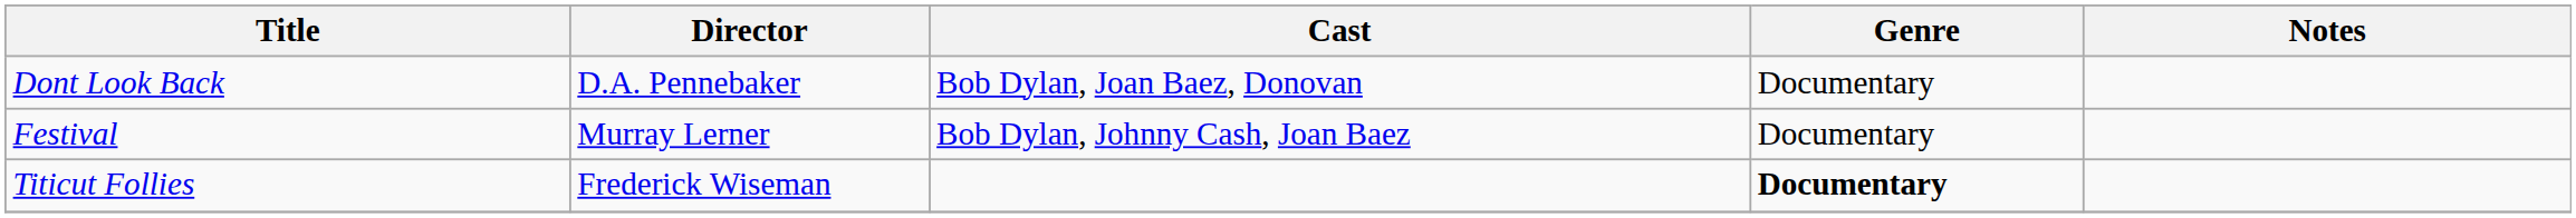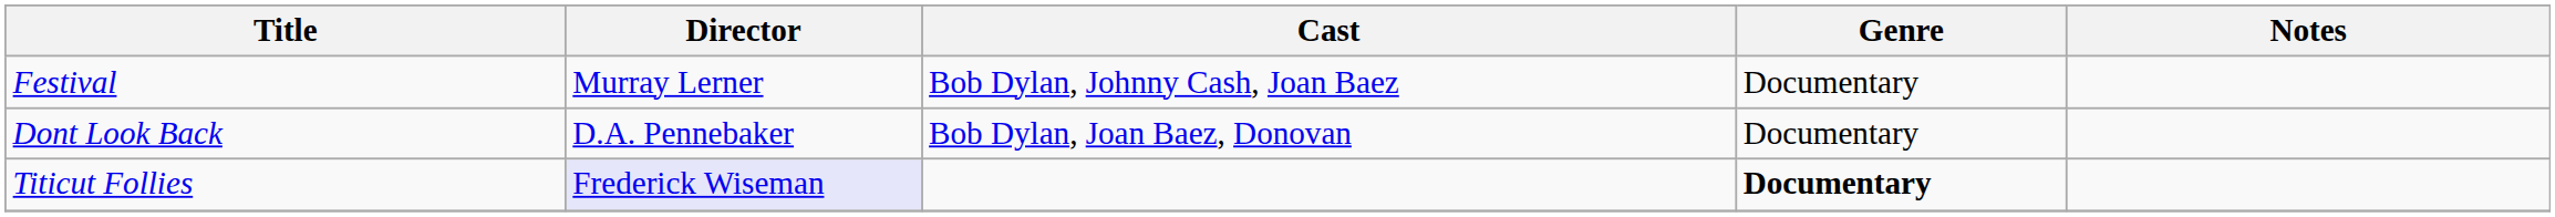rows swapped: Dont Look Back <-> Festival
Titicut Follies | Director: no background -> lavender background
